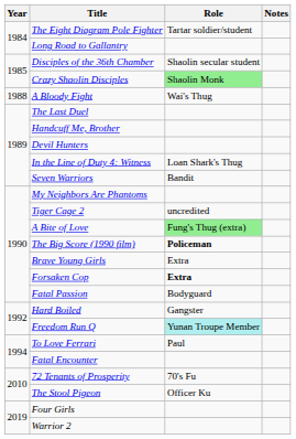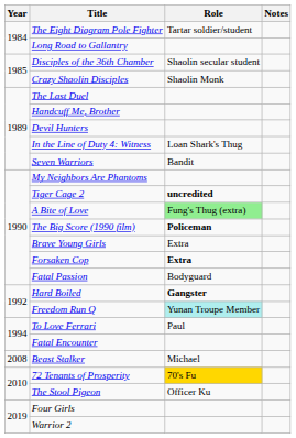Crazy Shaolin Disciples | Role: lightgreen background -> no background
- row: 1988 | A Bloody Fight | Wai's Thug
Tiger Cage 2 | Role: normal -> bold
Hard Boiled | Role: normal -> bold
+ row: 2008 | Beast Stalker | Michael
72 Tenants of Prosperity | Role: no background -> gold background
